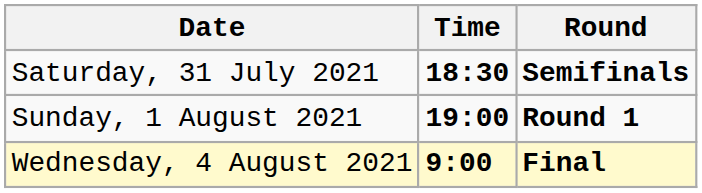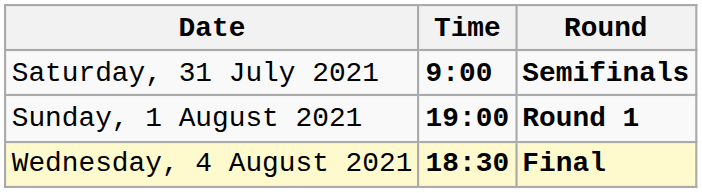Saturday, 31 July 2021 | Time: 18:30 -> 9:00
Wednesday, 4 August 2021 | Time: 9:00 -> 18:30
